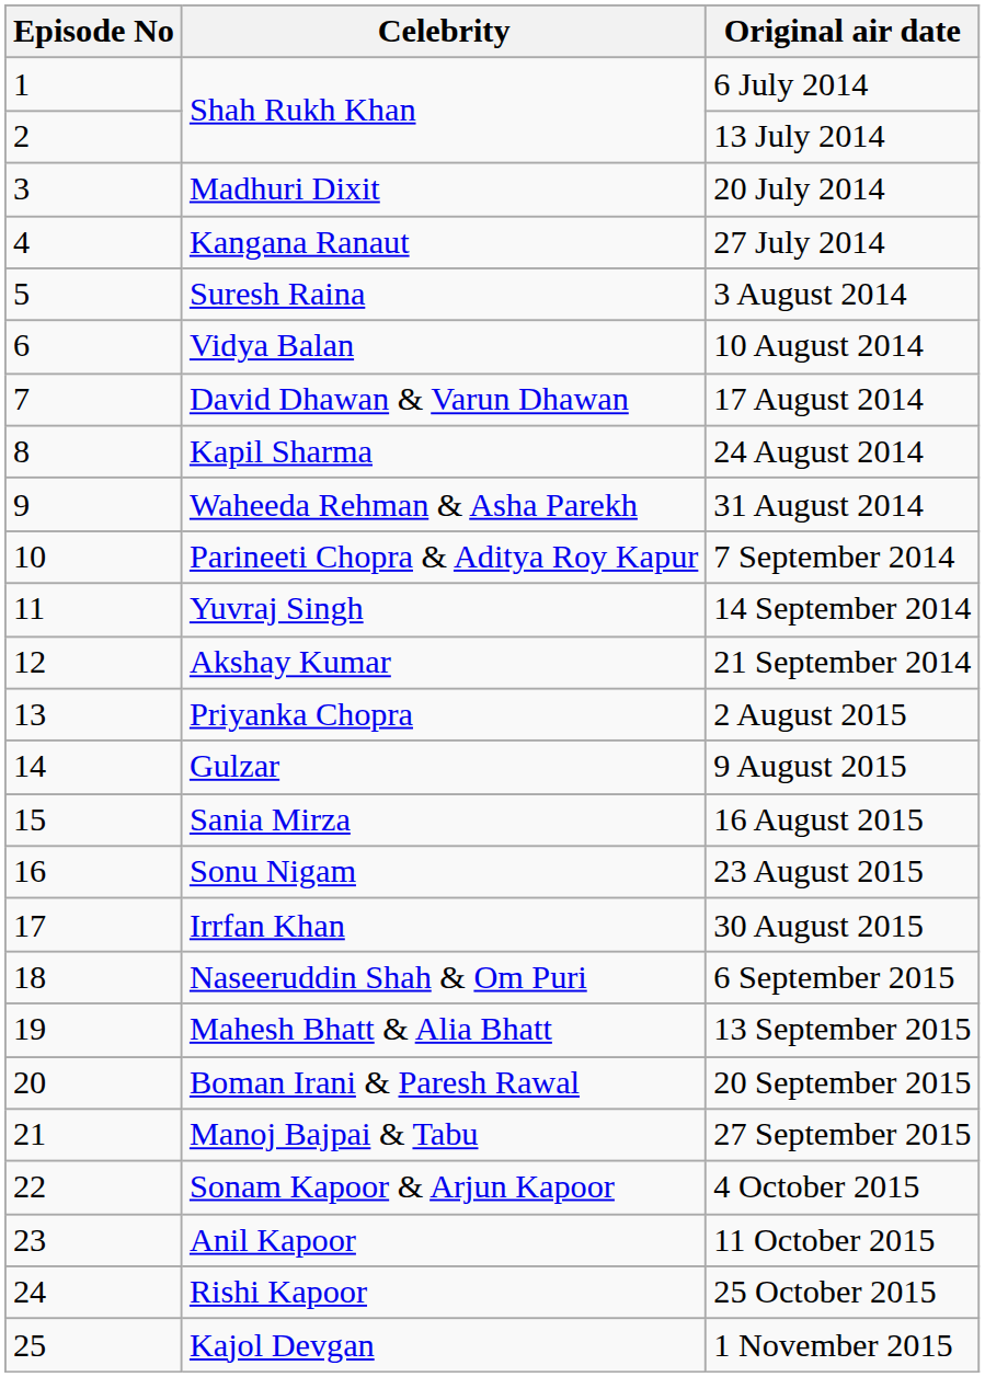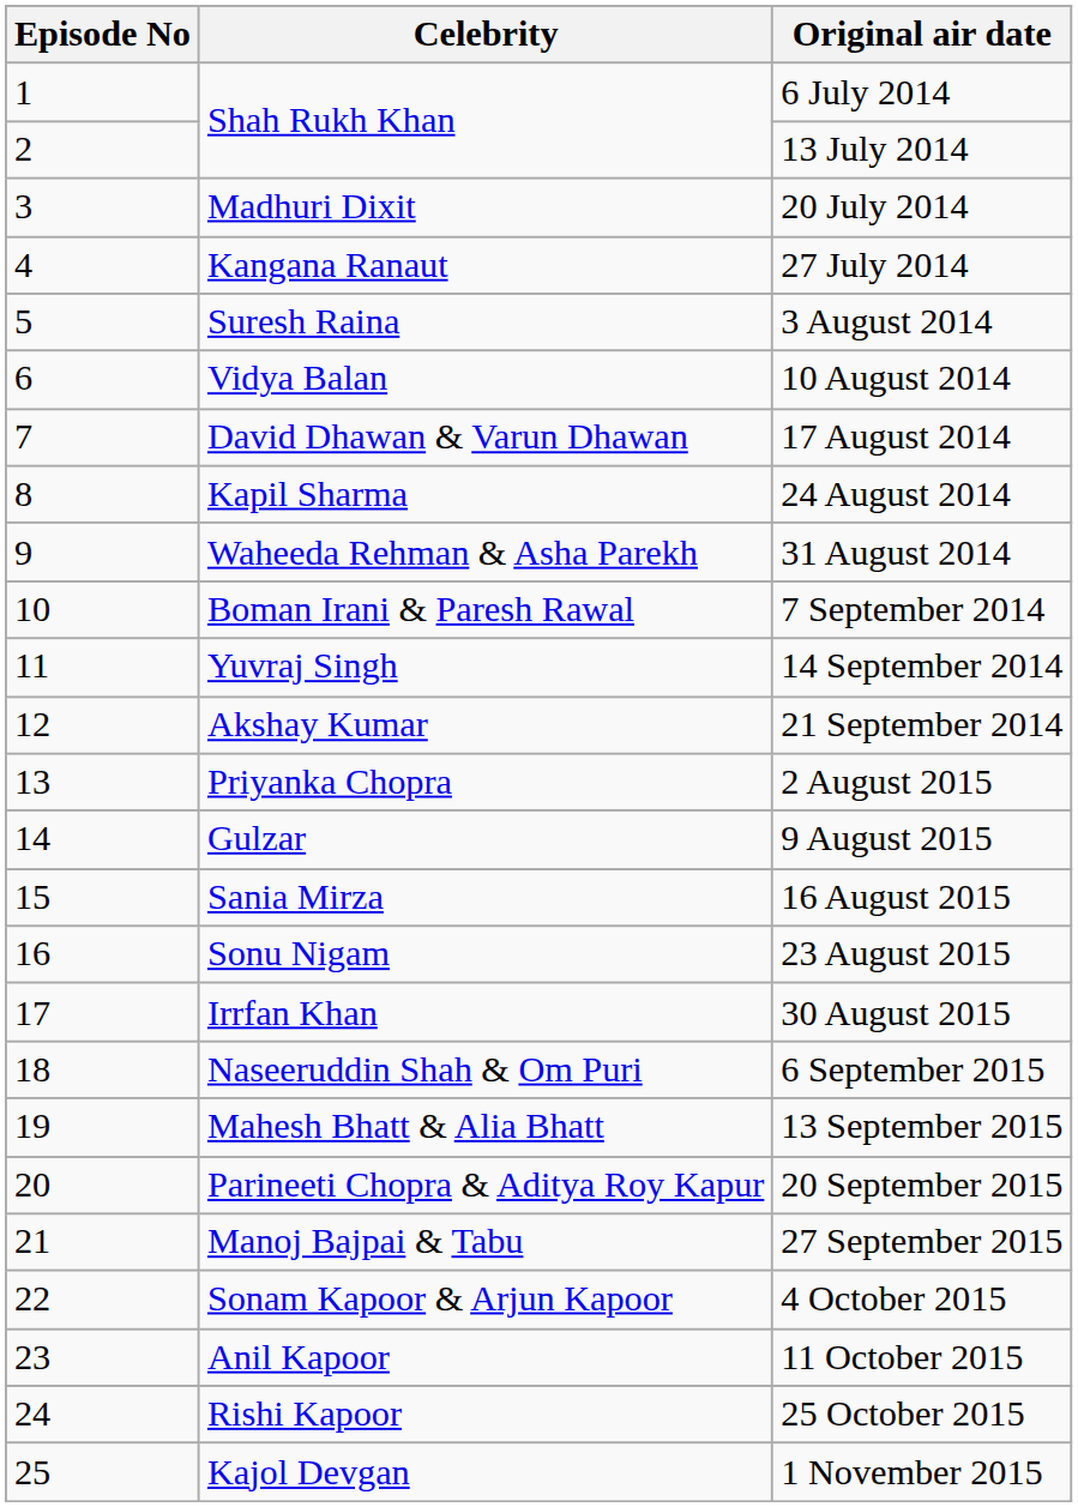7 September 2014 | Celebrity: Parineeti Chopra & Aditya Roy Kapur -> Boman Irani & Paresh Rawal
20 September 2015 | Celebrity: Boman Irani & Paresh Rawal -> Parineeti Chopra & Aditya Roy Kapur
